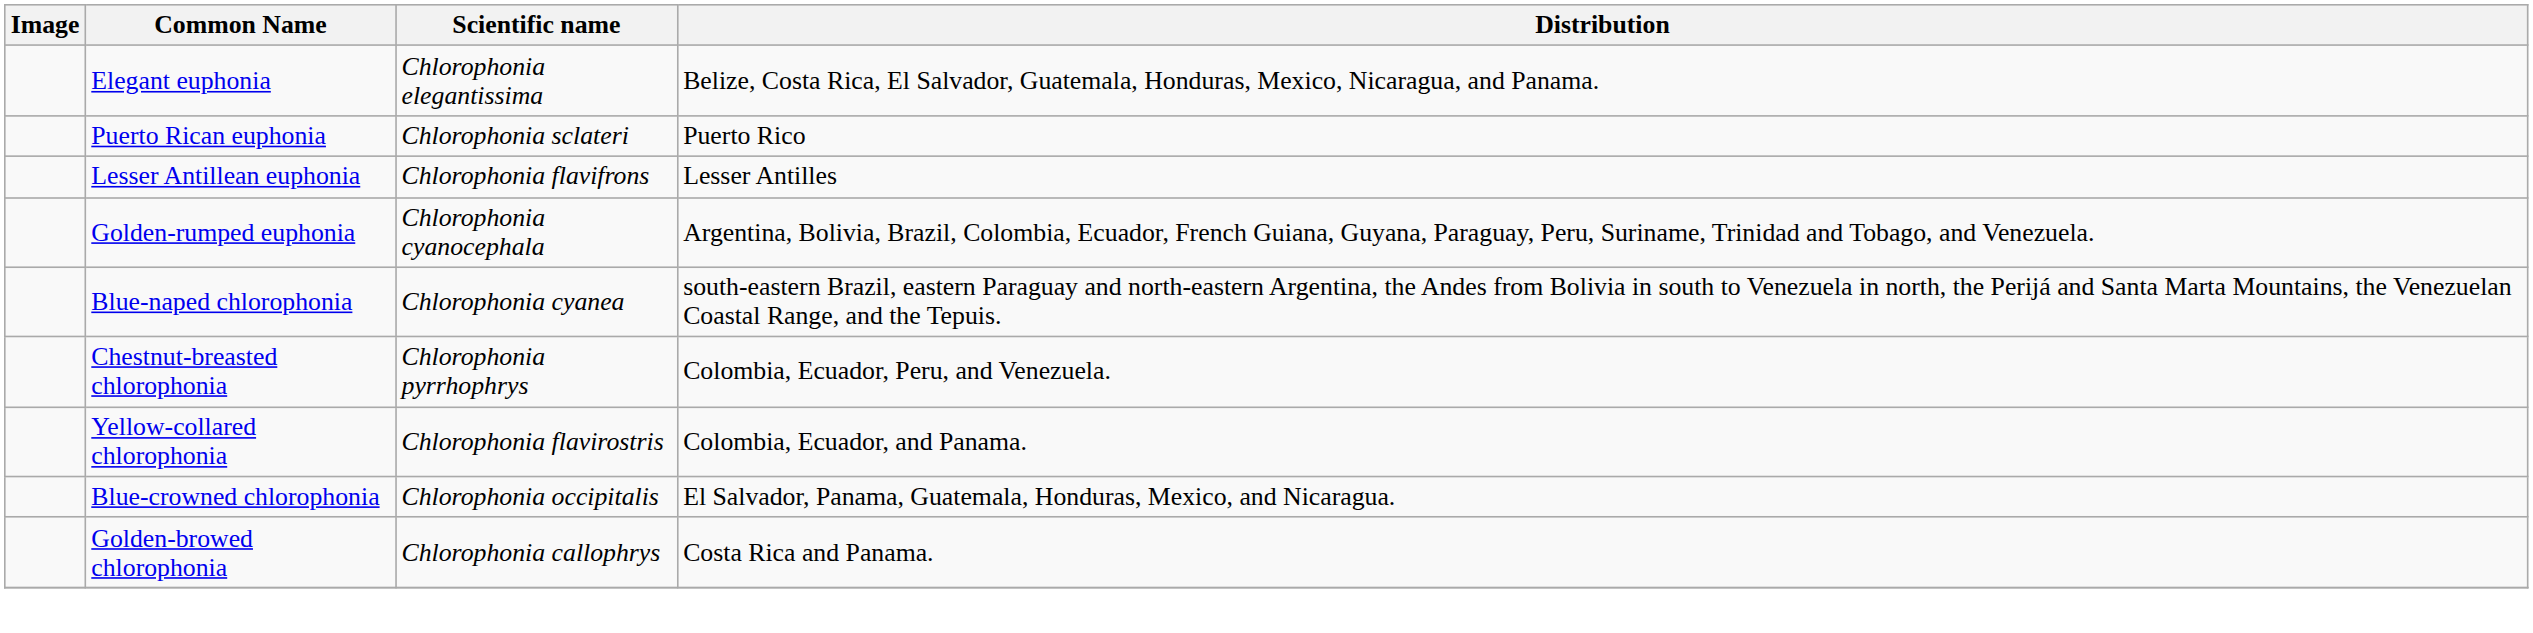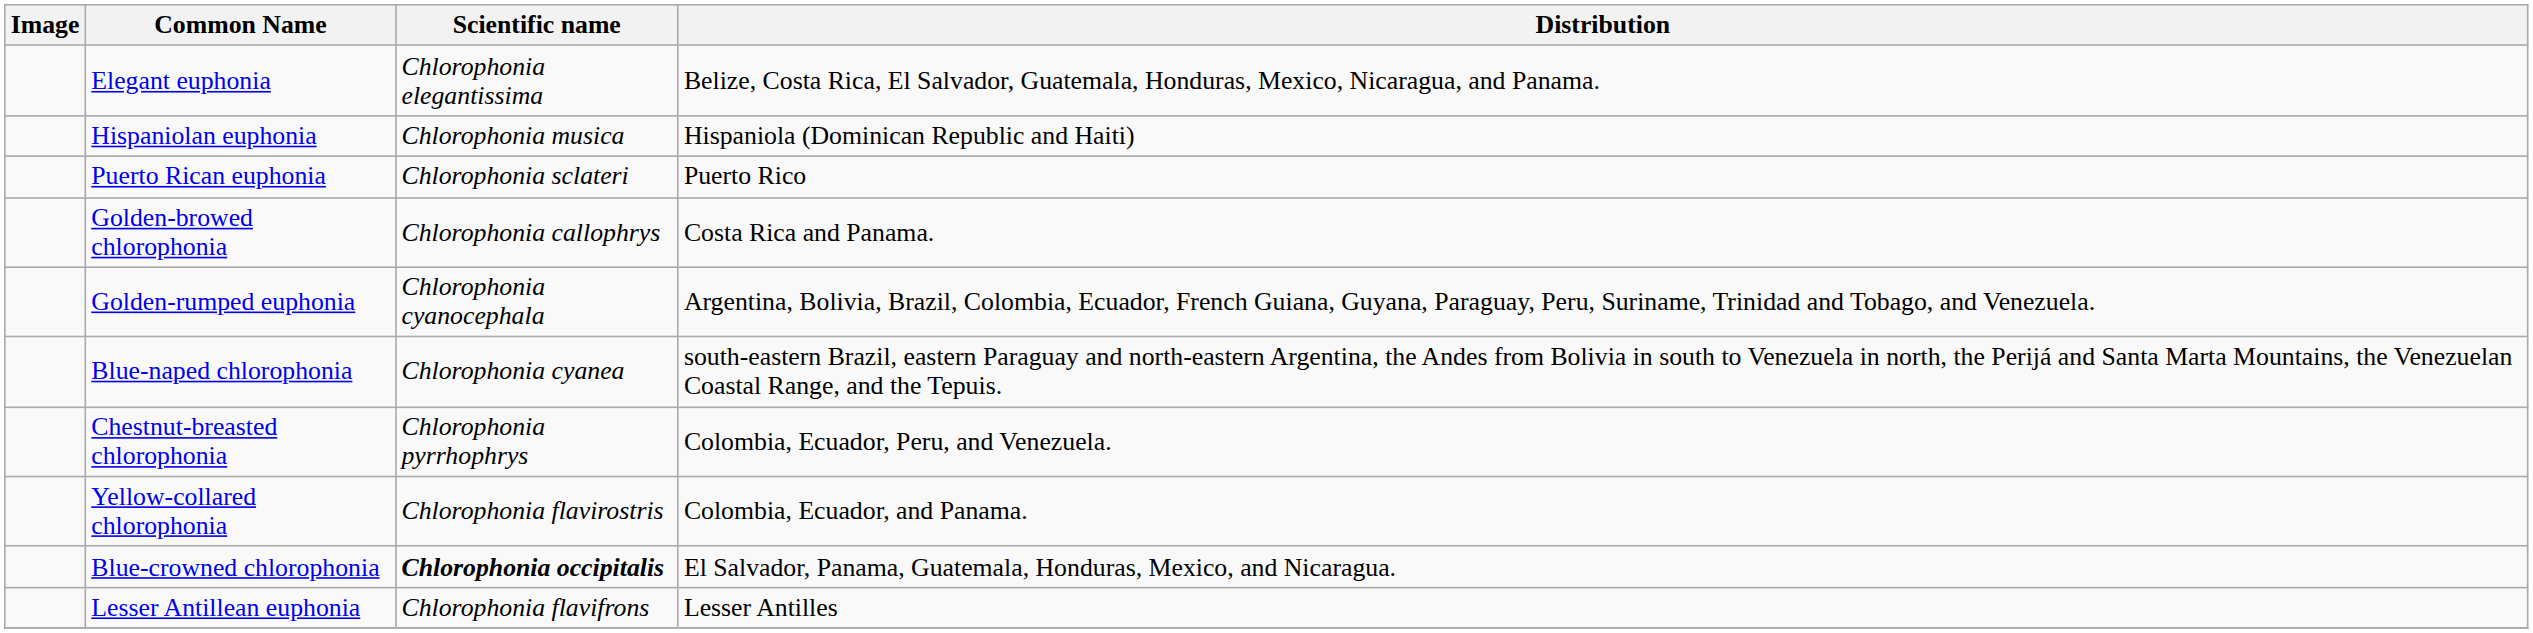+ row: Hispaniolan euphonia | Chlorophonia musica | Hispaniola (Dominican Republic and Haiti)
rows swapped: Lesser Antillean euphonia <-> Golden-browed chlorophonia
Blue-crowned chlorophonia | Scientific name: normal -> bold
